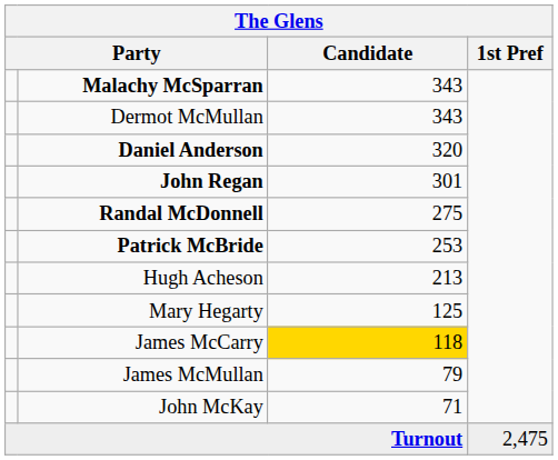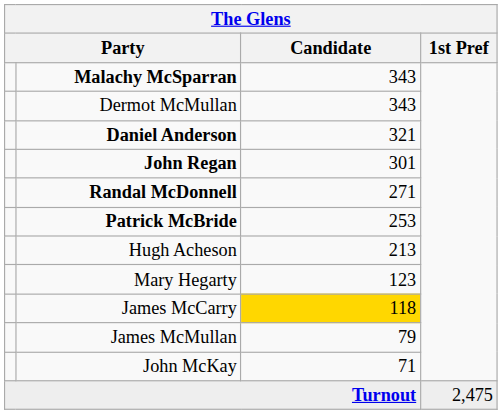Daniel Anderson | Candidate: 320 -> 321
Randal McDonnell | Candidate: 275 -> 271
Mary Hegarty | Candidate: 125 -> 123
